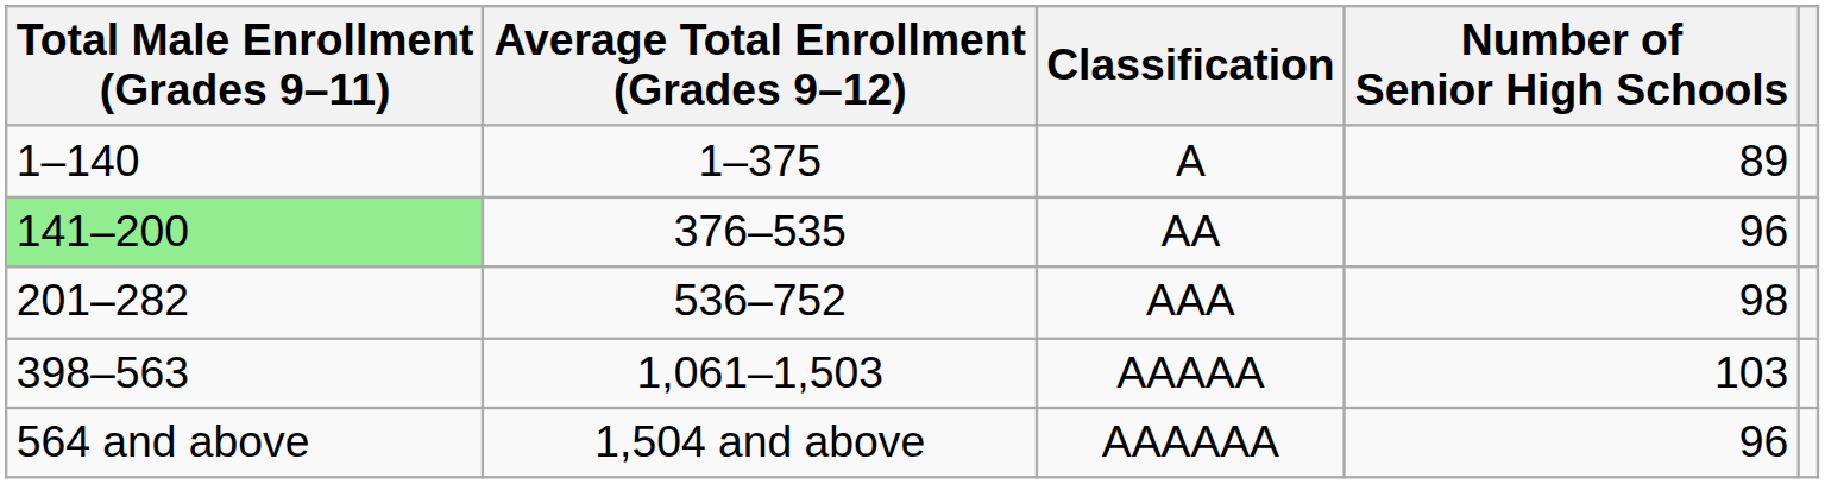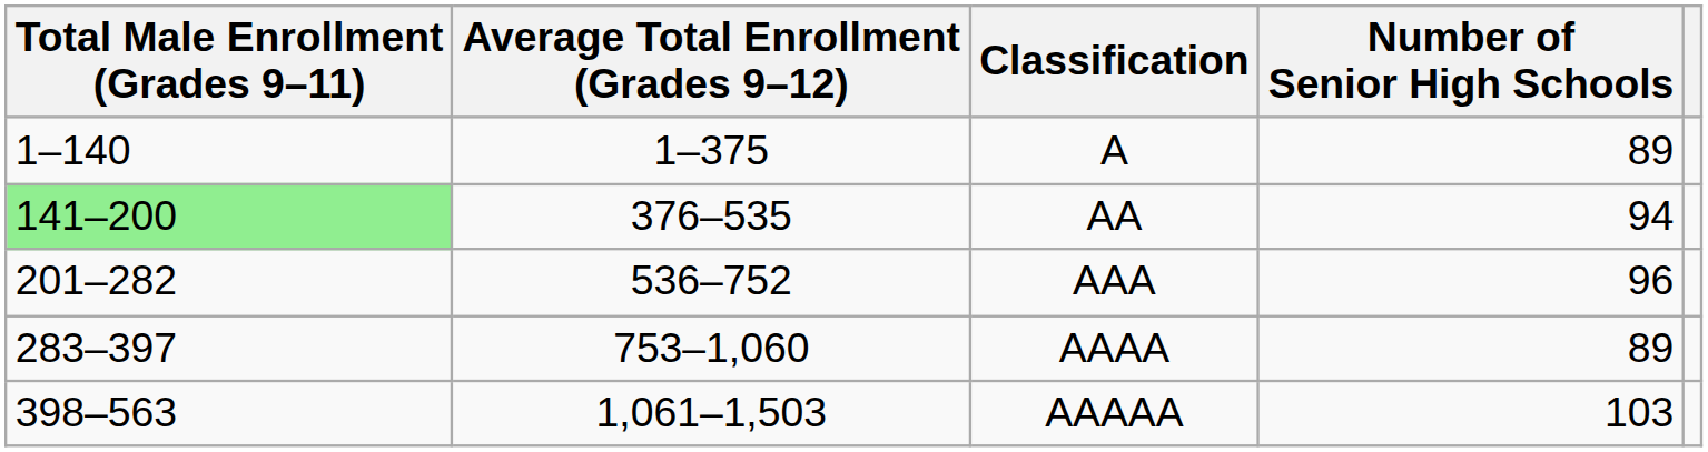AA | Number of Senior High Schools: 96 -> 94
AAA | Number of Senior High Schools: 98 -> 96
+ row: 283–397 | 753–1,060 | AAAA | 89
- row: 564 and above | 1,504 and above | AAAAAA | 96
